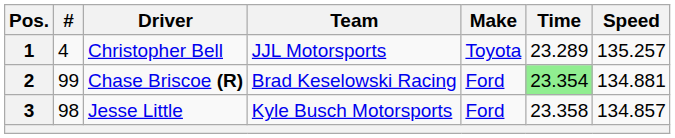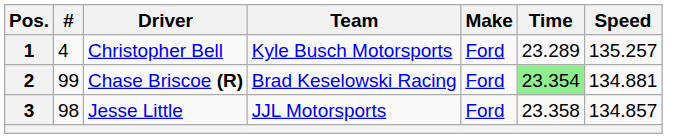1 | Team: JJL Motorsports -> Kyle Busch Motorsports
1 | Make: Toyota -> Ford
3 | Team: Kyle Busch Motorsports -> JJL Motorsports
